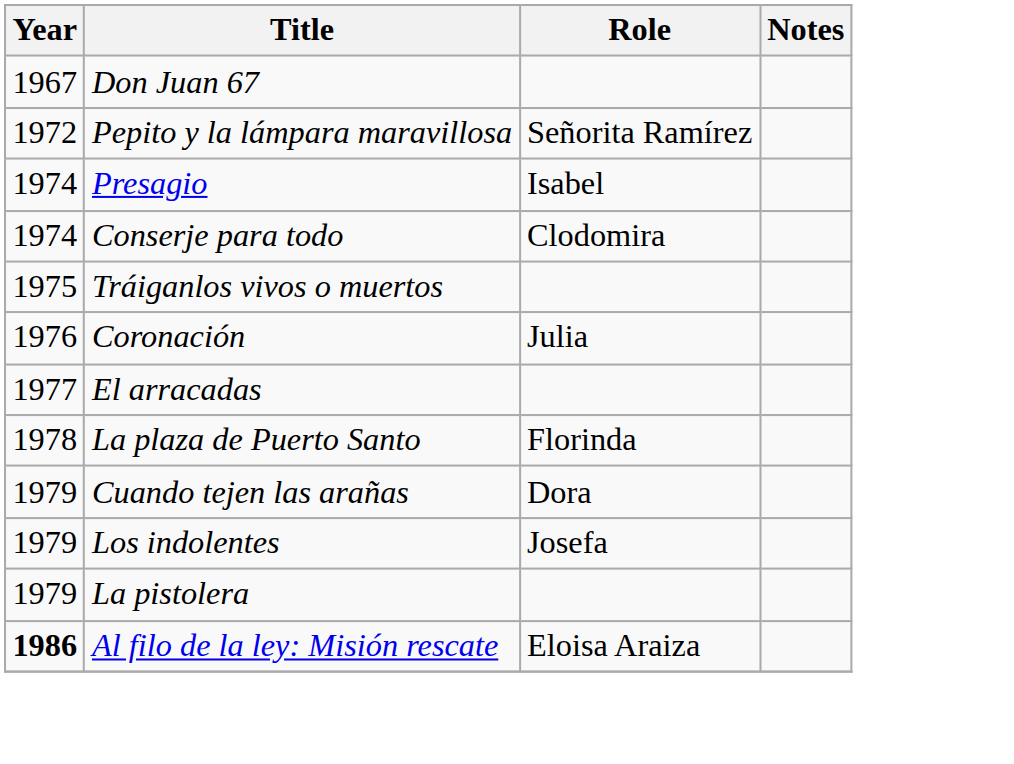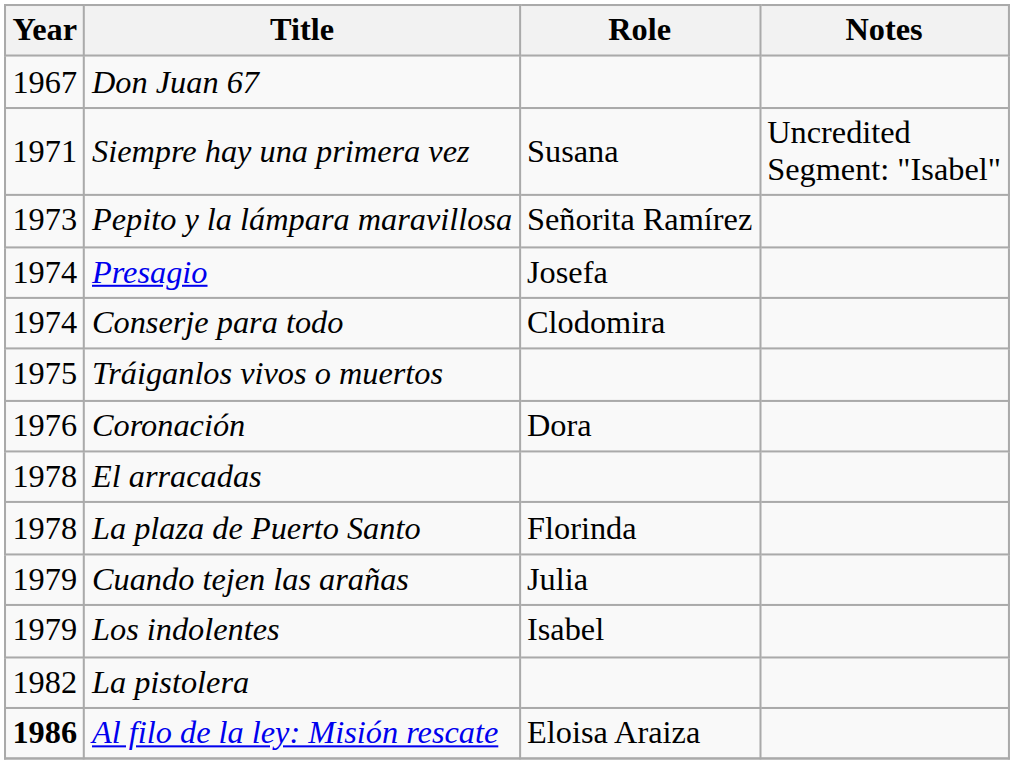+ row: 1971 | Siempre hay una primera vez | Susana | Uncredited Segment: "Isabel"
Pepito y la lámpara maravillosa | Year: 1972 -> 1973
Presagio | Role: Isabel -> Josefa
Coronación | Role: Julia -> Dora
El arracadas | Year: 1977 -> 1978
Cuando tejen las arañas | Role: Dora -> Julia
Los indolentes | Role: Josefa -> Isabel
La pistolera | Year: 1979 -> 1982
